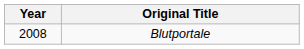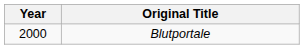Blutportale | Year: 2008 -> 2000
